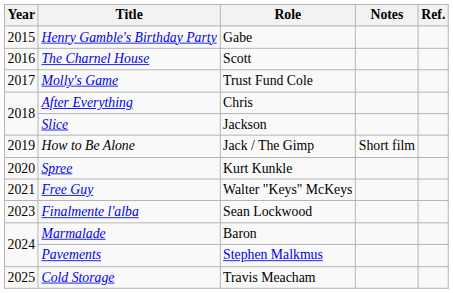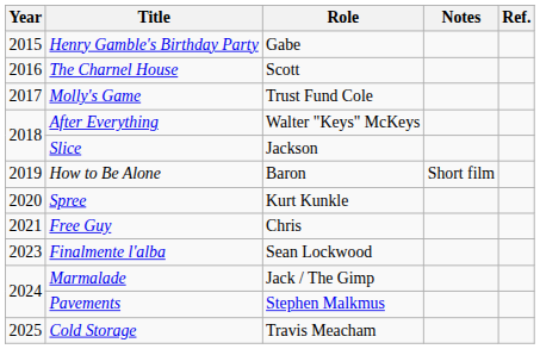After Everything | Role: Chris -> Walter "Keys" McKeys
How to Be Alone | Role: Jack / The Gimp -> Baron
Free Guy | Role: Walter "Keys" McKeys -> Chris
Marmalade | Role: Baron -> Jack / The Gimp
